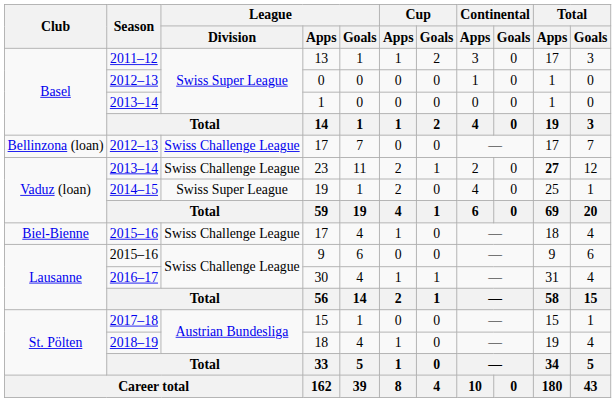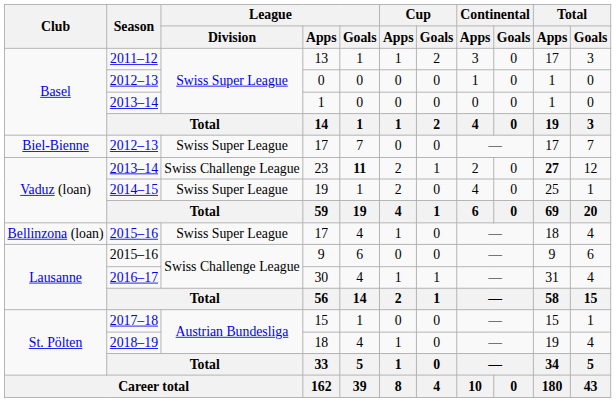2012–13 / 17 | Club: Bellinzona (loan) -> Biel-Bienne
2012–13 / 17 | League / Division: Swiss Challenge League -> Swiss Super League
23 | League / Goals: normal -> bold
2015–16 / 17 | Club: Biel-Bienne -> Bellinzona (loan)
2015–16 / 17 | League / Division: Swiss Challenge League -> Swiss Super League
